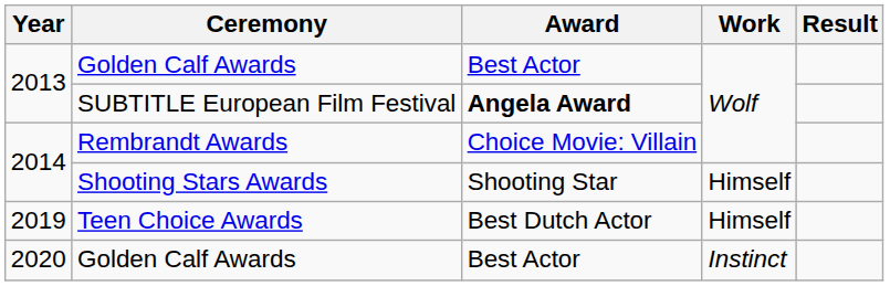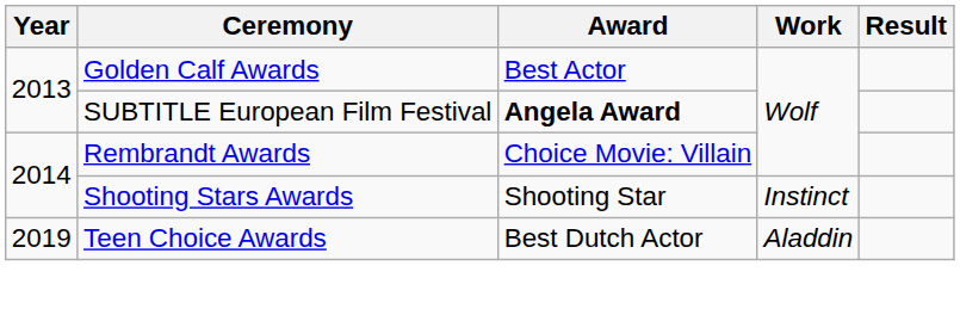Shooting Stars Awards | Work: Himself -> Instinct
Teen Choice Awards | Work: Himself -> Aladdin
- row: 2020 | Golden Calf Awards | Best Actor | Instinct
